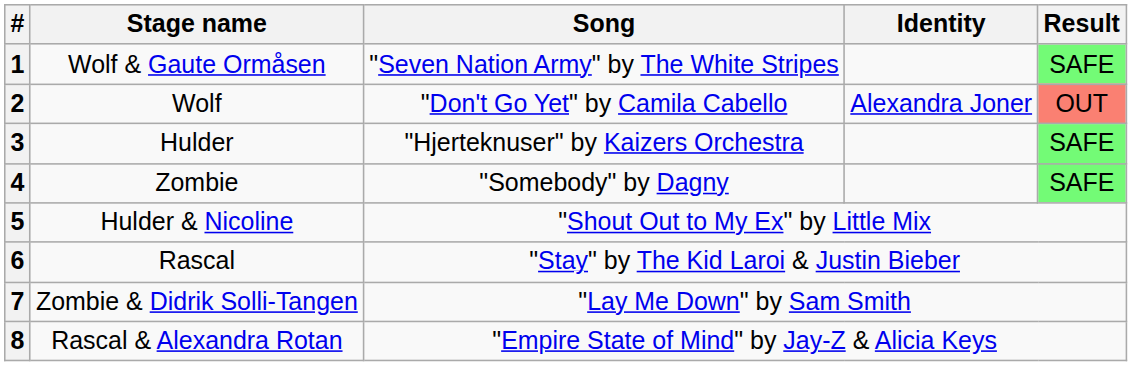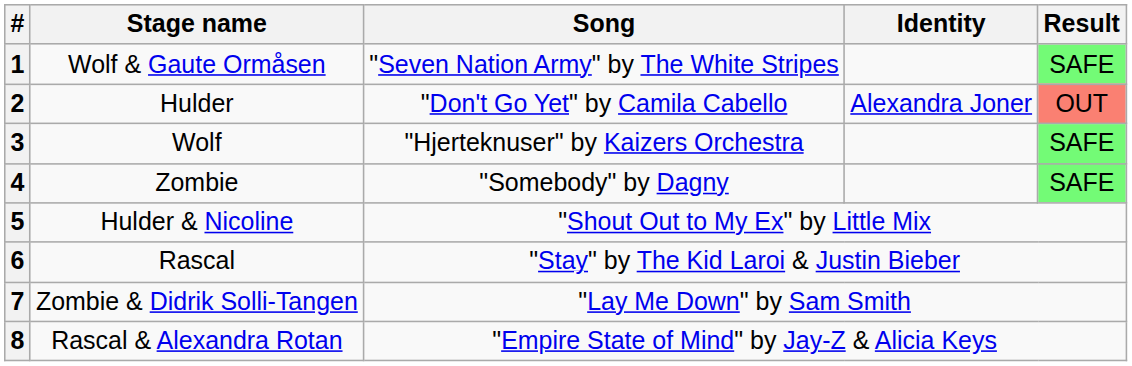2 | Stage name: Wolf -> Hulder
3 | Stage name: Hulder -> Wolf
